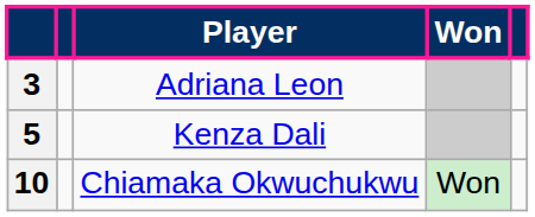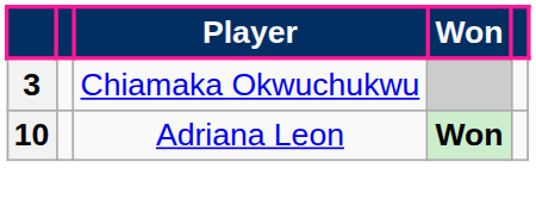3 | Player: Adriana Leon -> Chiamaka Okwuchukwu
- row: 5 | Kenza Dali
10 | Player: Chiamaka Okwuchukwu -> Adriana Leon
10 | Won: normal -> bold
